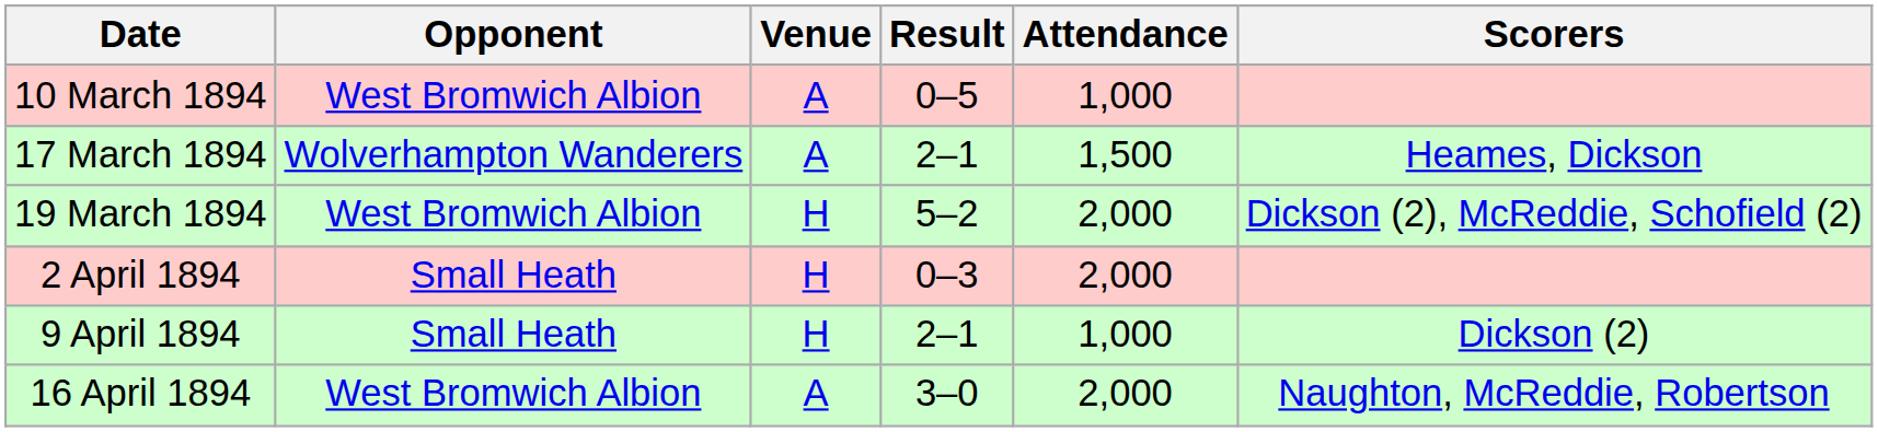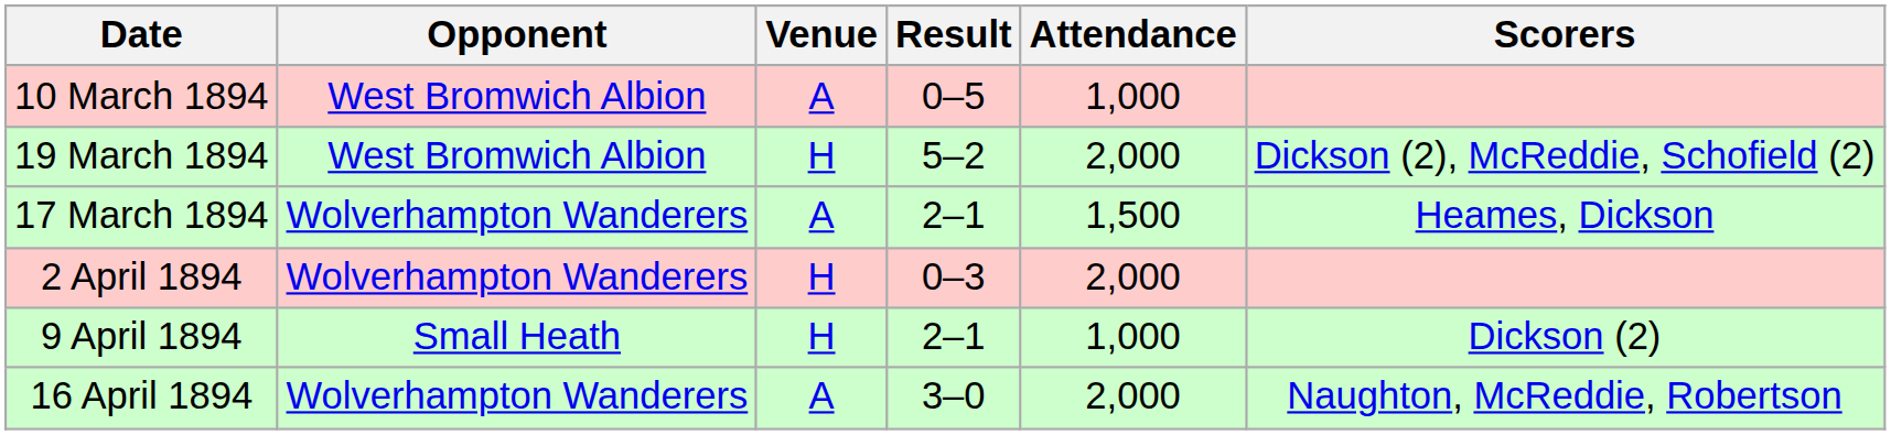rows swapped: 17 March 1894 <-> 19 March 1894
2 April 1894 | Opponent: Small Heath -> Wolverhampton Wanderers
16 April 1894 | Opponent: West Bromwich Albion -> Wolverhampton Wanderers
